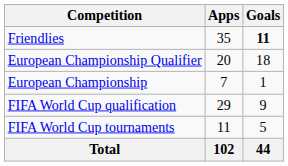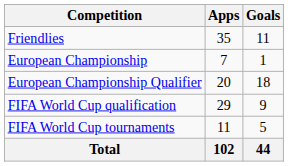Friendlies | Goals: bold -> normal
rows swapped: European Championship Qualifier <-> European Championship
